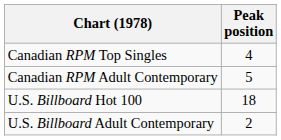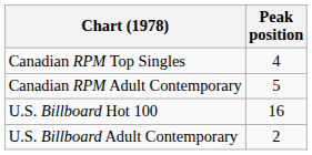U.S. Billboard Hot 100 | Peak position: 18 -> 16
